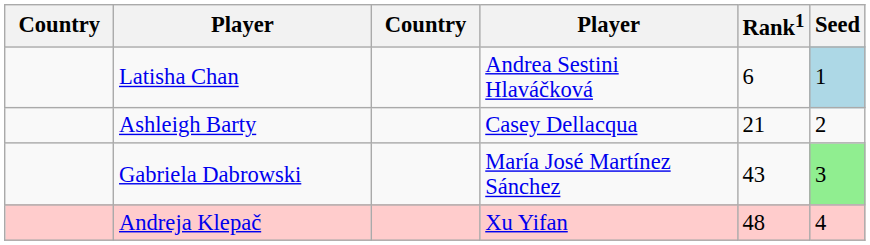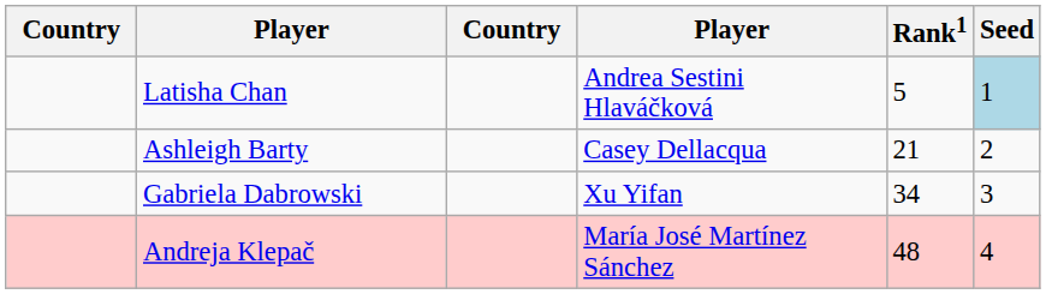Latisha Chan | Rank1: 6 -> 5
Gabriela Dabrowski | column 4: María José Martínez Sánchez -> Xu Yifan
Gabriela Dabrowski | Rank1: 43 -> 34
Gabriela Dabrowski | Seed: lightgreen background -> no background
Andreja Klepač | column 4: Xu Yifan -> María José Martínez Sánchez
